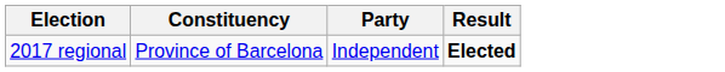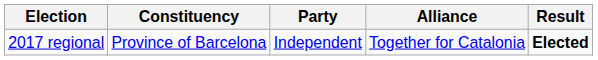+ column: Alliance | Together for Catalonia
